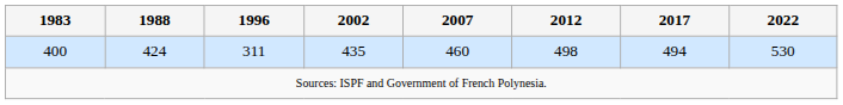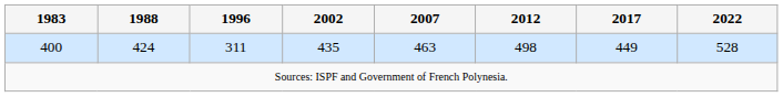400 | 2007: 460 -> 463
400 | 2017: 494 -> 449
400 | 2022: 530 -> 528
